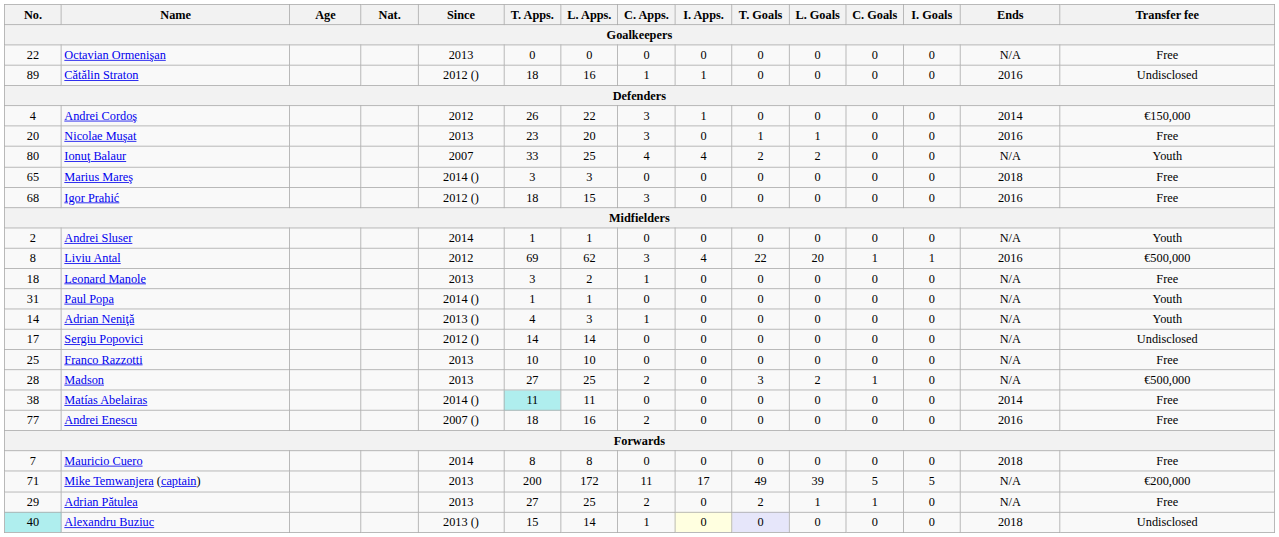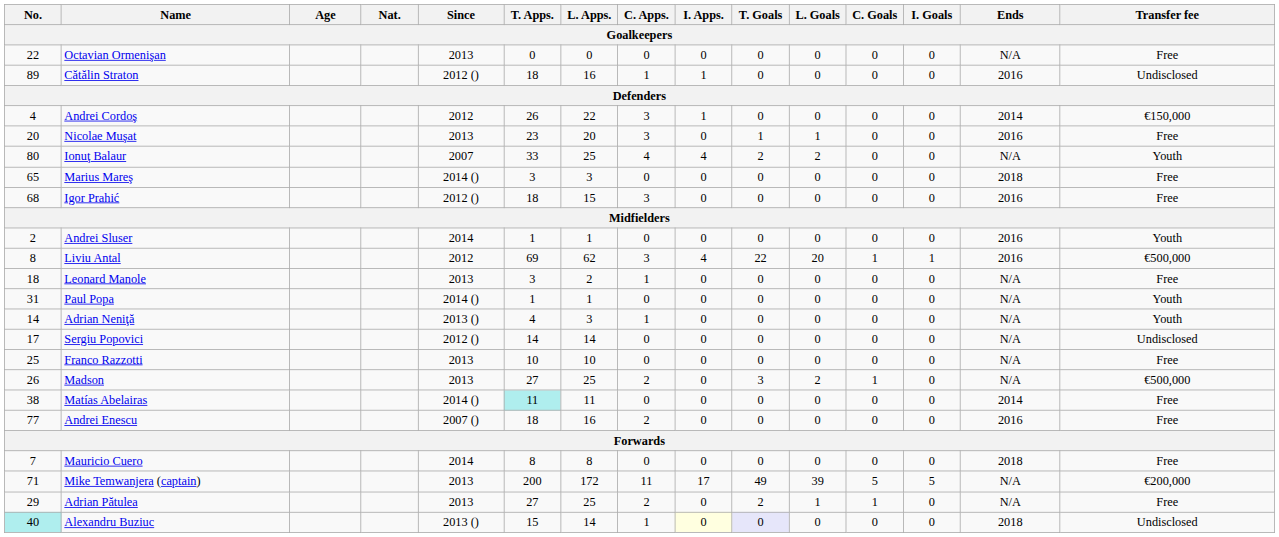Andrei Sluser | Ends: N/A -> 2016
Madson | No.: 28 -> 26
